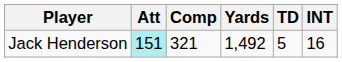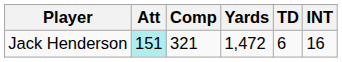Jack Henderson | Yards: 1,492 -> 1,472
Jack Henderson | TD: 5 -> 6
